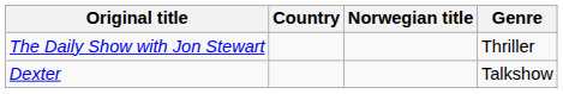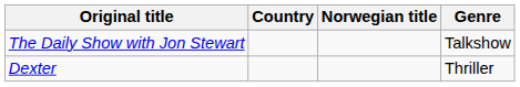The Daily Show with Jon Stewart | Genre: Thriller -> Talkshow
Dexter | Genre: Talkshow -> Thriller
